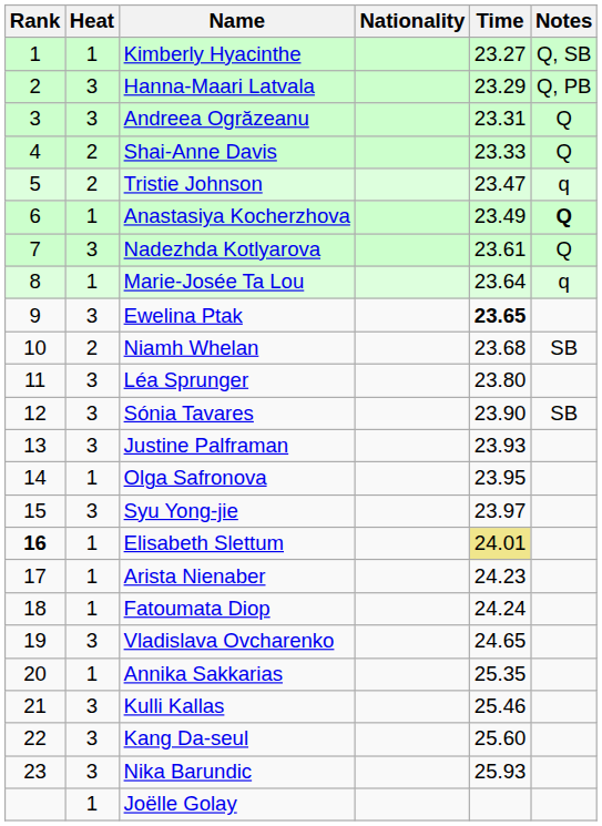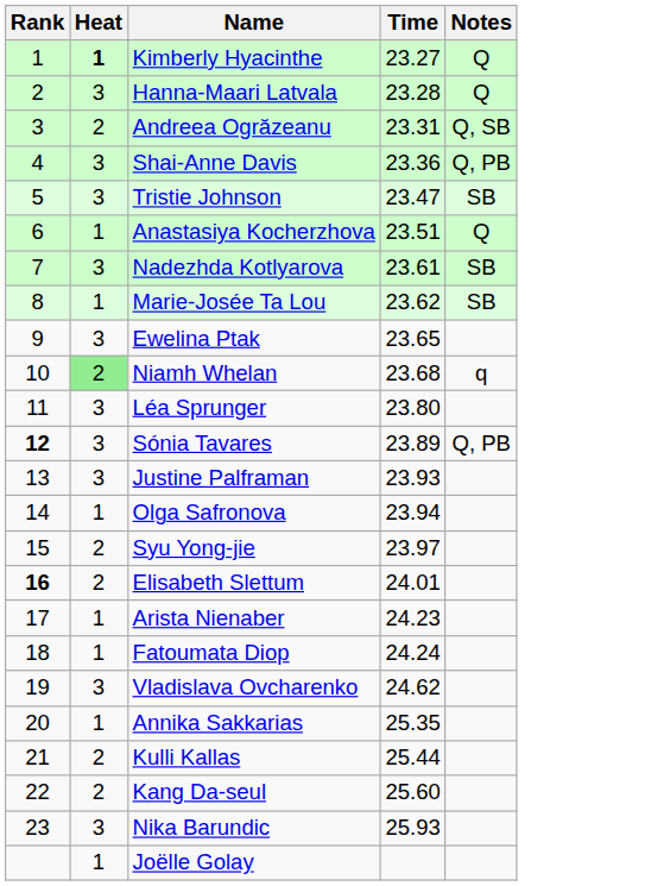- column: Nationality
Kimberly Hyacinthe | Heat: normal -> bold
Kimberly Hyacinthe | Notes: Q, SB -> Q
Hanna-Maari Latvala | Time: 23.29 -> 23.28
Hanna-Maari Latvala | Notes: Q, PB -> Q
Andreea Ogrăzeanu | Heat: 3 -> 2
Andreea Ogrăzeanu | Notes: Q -> Q, SB
Shai-Anne Davis | Heat: 2 -> 3
Shai-Anne Davis | Time: 23.33 -> 23.36
Shai-Anne Davis | Notes: Q -> Q, PB
Tristie Johnson | Heat: 2 -> 3
Tristie Johnson | Notes: q -> SB
Anastasiya Kocherzhova | Time: 23.49 -> 23.51
Anastasiya Kocherzhova | Notes: bold -> normal
Nadezhda Kotlyarova | Notes: Q -> SB
Marie-Josée Ta Lou | Time: 23.64 -> 23.62
Marie-Josée Ta Lou | Notes: q -> SB
Ewelina Ptak | Time: bold -> normal
Niamh Whelan | Heat: no background -> lightgreen background
Niamh Whelan | Notes: SB -> q
Sónia Tavares | Rank: normal -> bold
Sónia Tavares | Time: 23.90 -> 23.89
Sónia Tavares | Notes: SB -> Q, PB
Olga Safronova | Time: 23.95 -> 23.94
Syu Yong-jie | Heat: 3 -> 2
Elisabeth Slettum | Heat: 1 -> 2
Elisabeth Slettum | Time: khaki background -> no background
Vladislava Ovcharenko | Time: 24.65 -> 24.62
Kulli Kallas | Heat: 3 -> 2
Kulli Kallas | Time: 25.46 -> 25.44
Kang Da-seul | Heat: 3 -> 2
